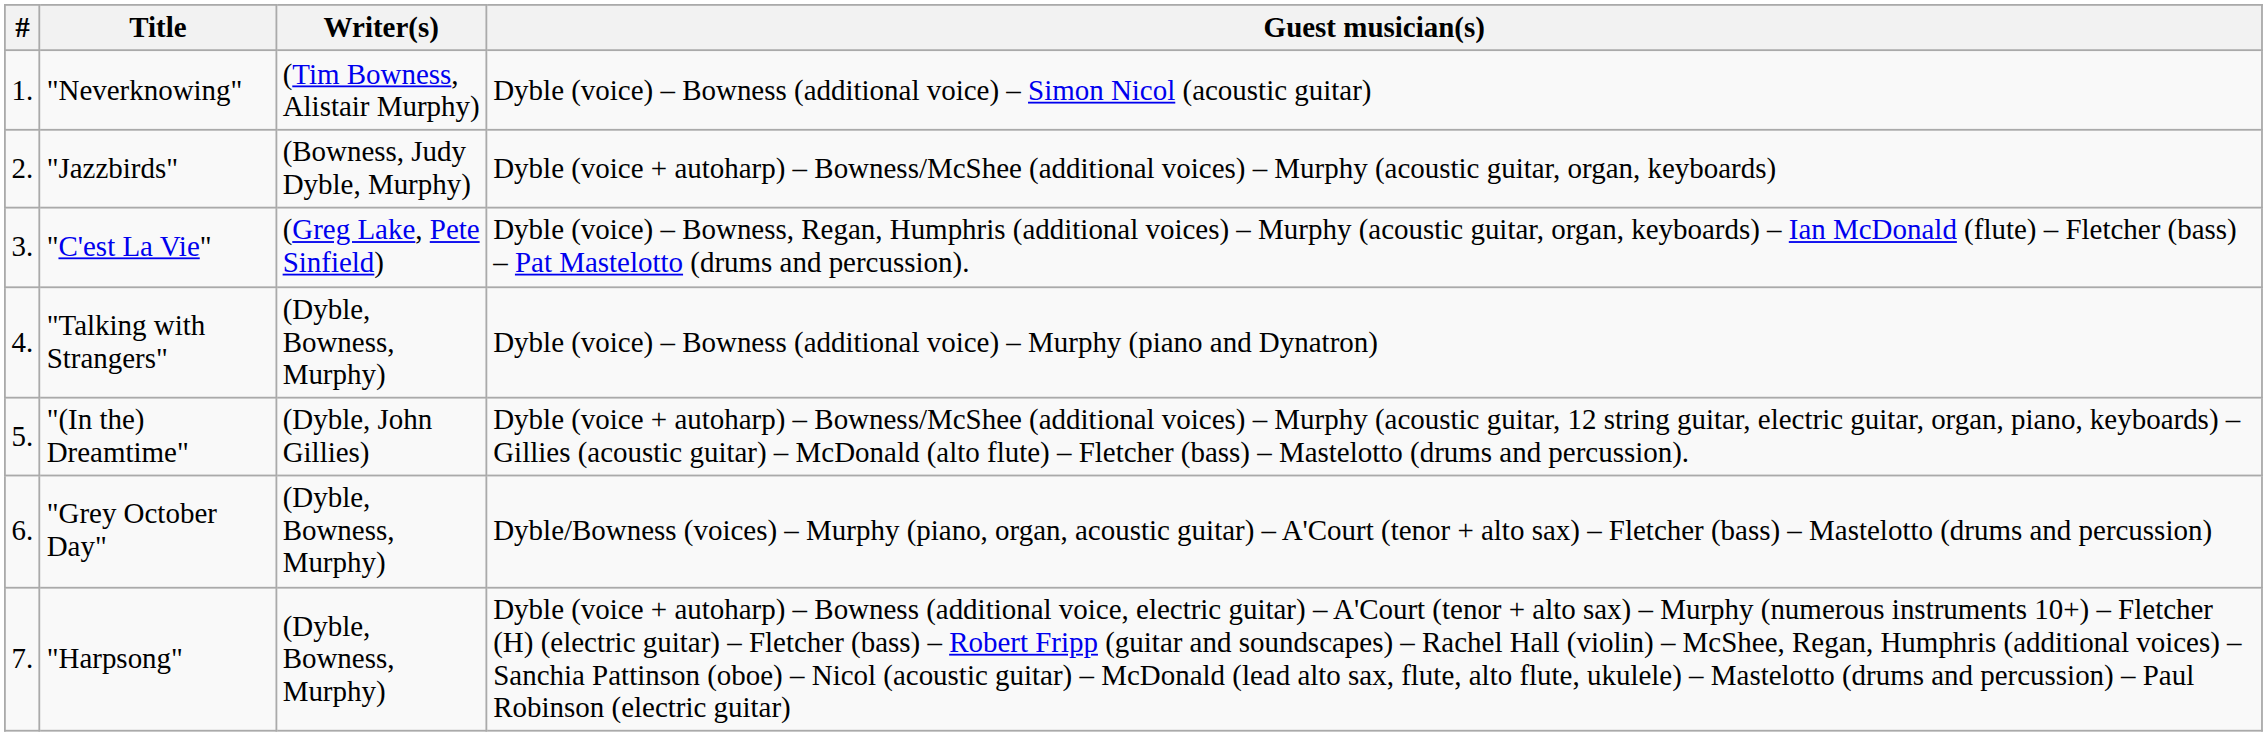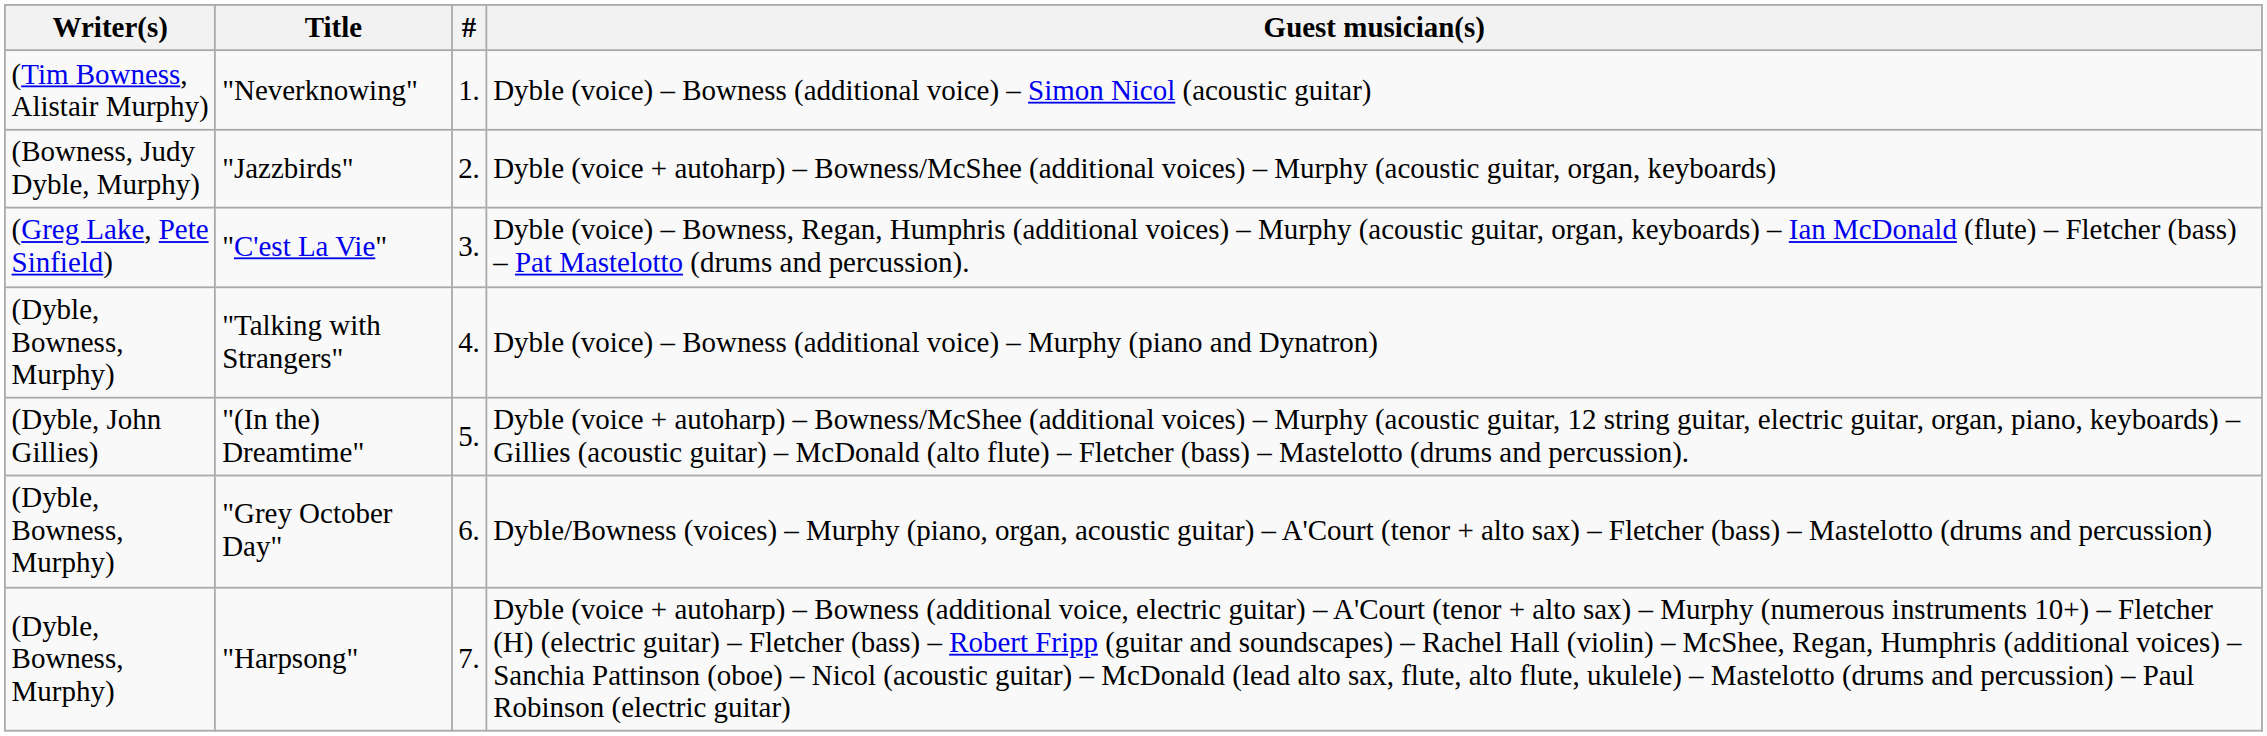columns swapped: # <-> Writer(s)
